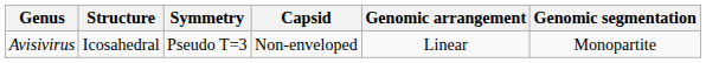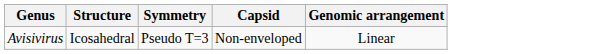- column: Genomic segmentation | Monopartite
